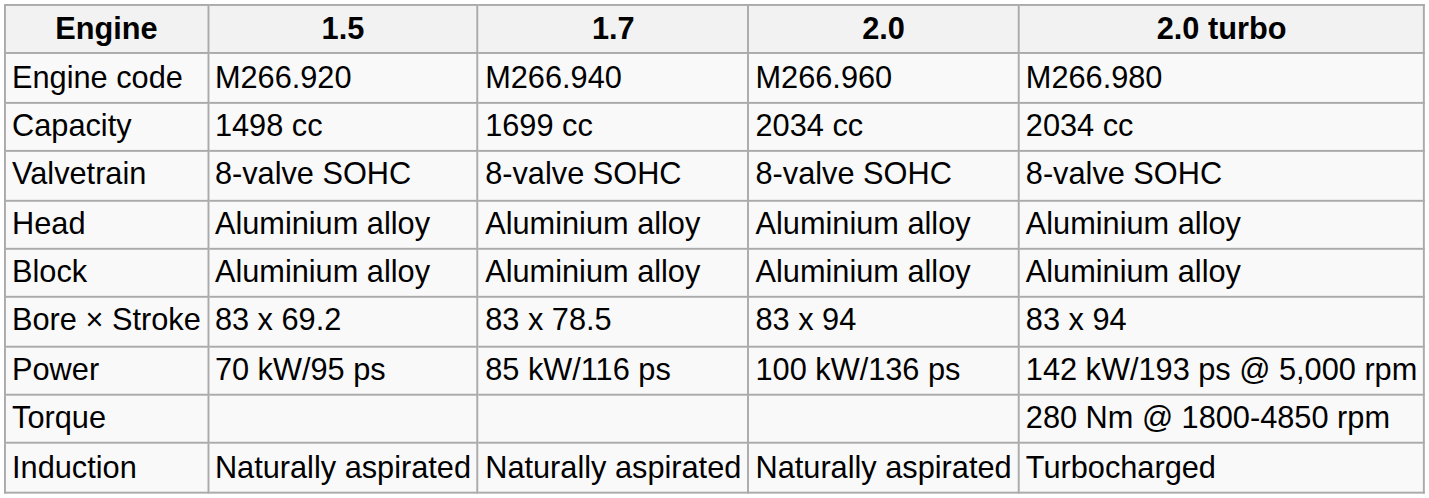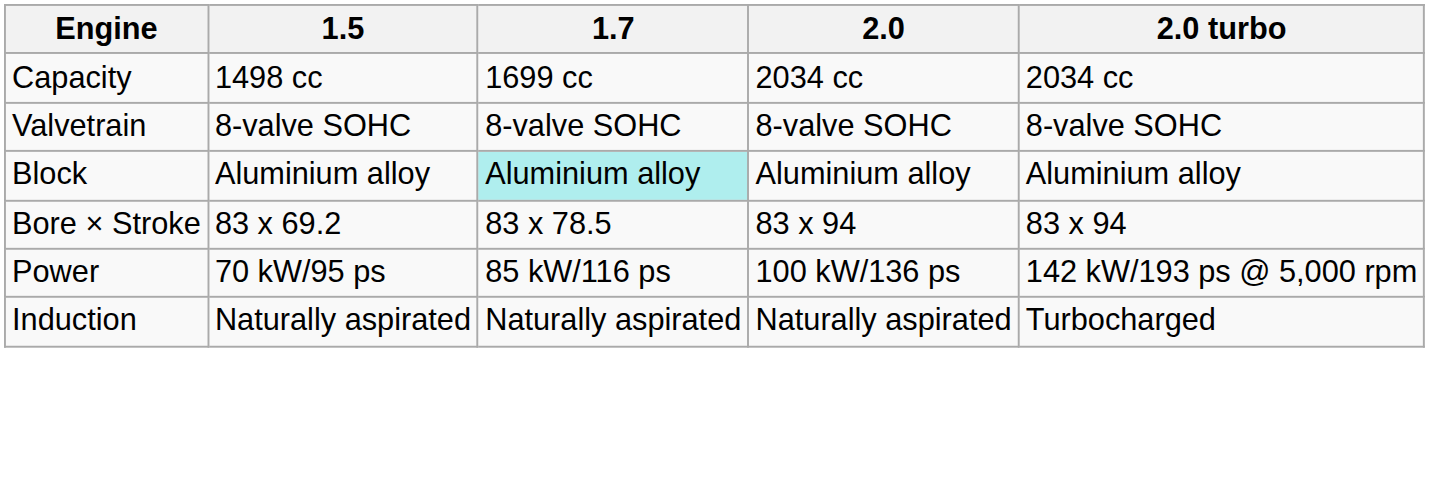- row: Engine code | M266.920 | M266.940 | M266.960 | M266.980
- row: Head | Aluminium alloy | Aluminium alloy | Aluminium alloy | Aluminium alloy
Block | 1.7: no background -> paleturquoise background
- row: Torque | 280 Nm @ 1800-4850 rpm
